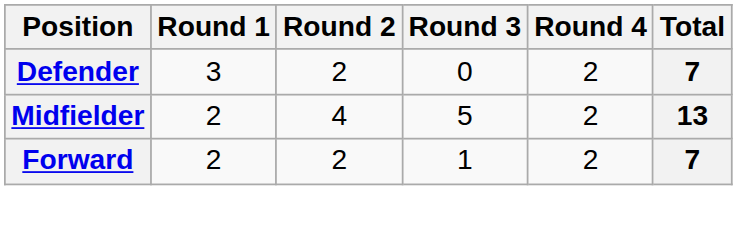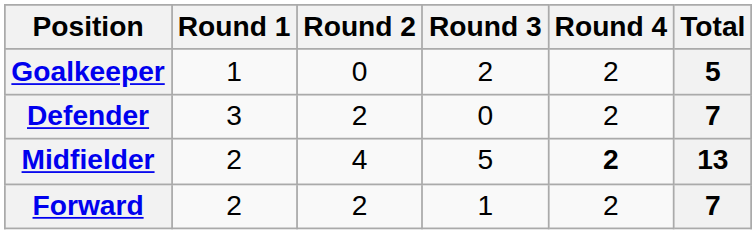+ row: Goalkeeper | 1 | 0 | 2 | 2 | 5
Midfielder | Round 4: normal -> bold
